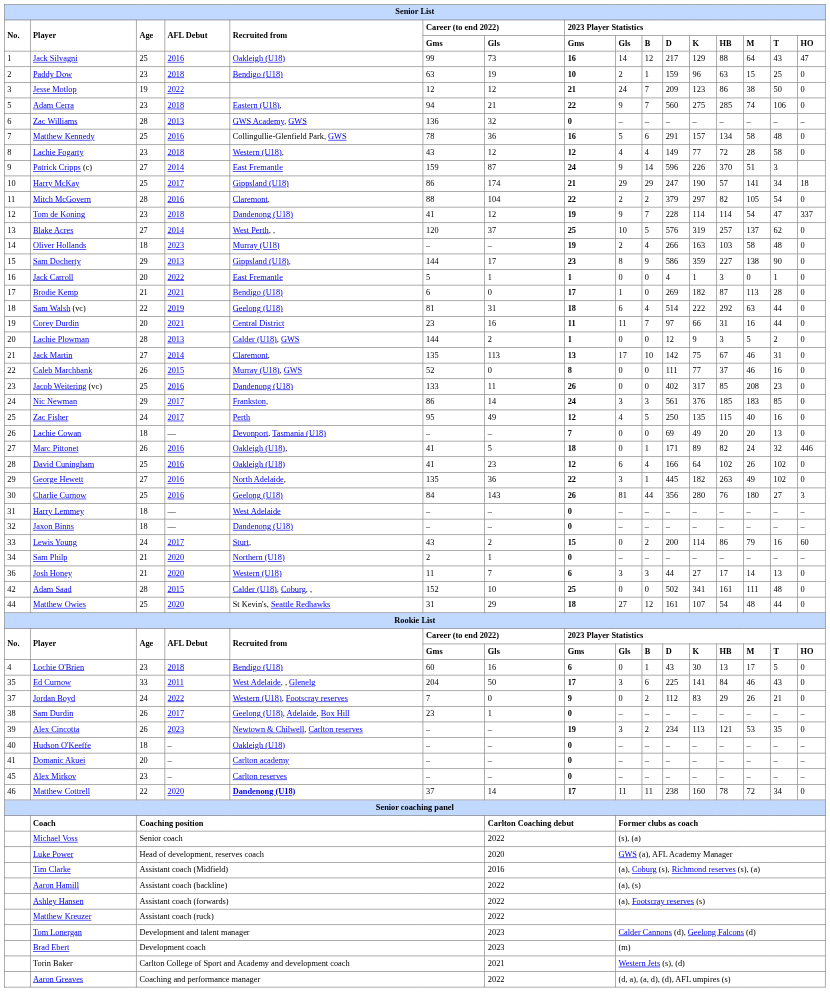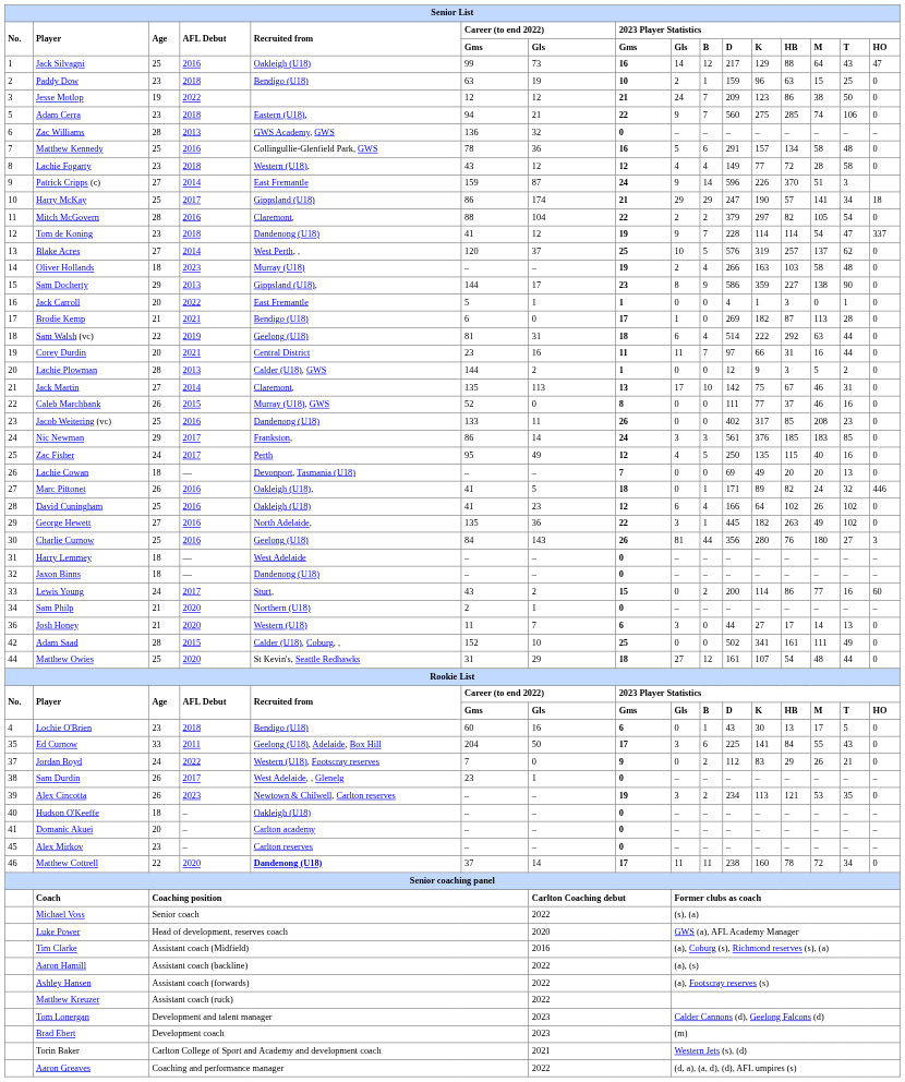Lewis Young | 2023 Player Statistics / M: 79 -> 77
Josh Honey | 2023 Player Statistics / B: 3 -> 0
Adam Saad | 2023 Player Statistics / T: 48 -> 49
Ed Curnow | Recruited from: West Adelaide, , Glenelg -> Geelong (U18), Adelaide, Box Hill
Ed Curnow | 2023 Player Statistics / M: 46 -> 55
Sam Durdin | Recruited from: Geelong (U18), Adelaide, Box Hill -> West Adelaide, , Glenelg
